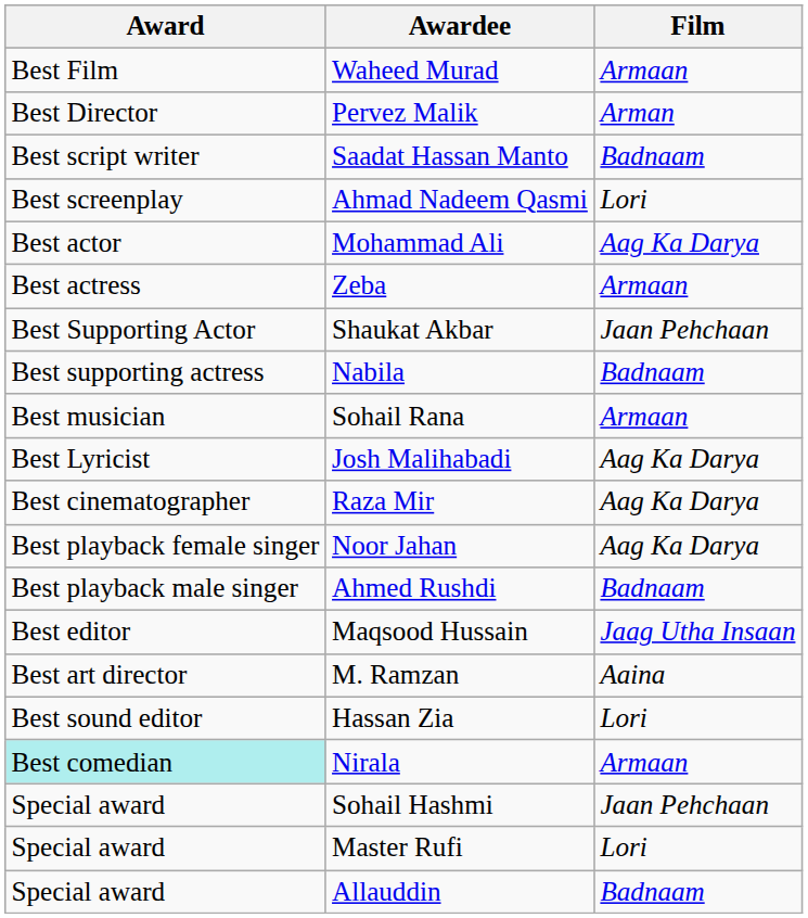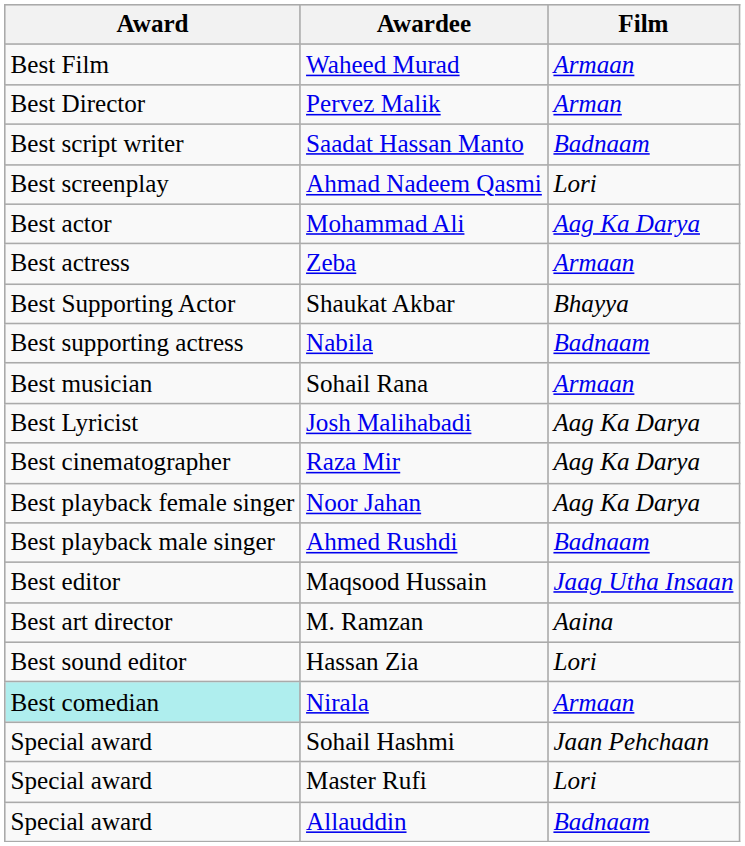Shaukat Akbar | Film: Jaan Pehchaan -> Bhayya
